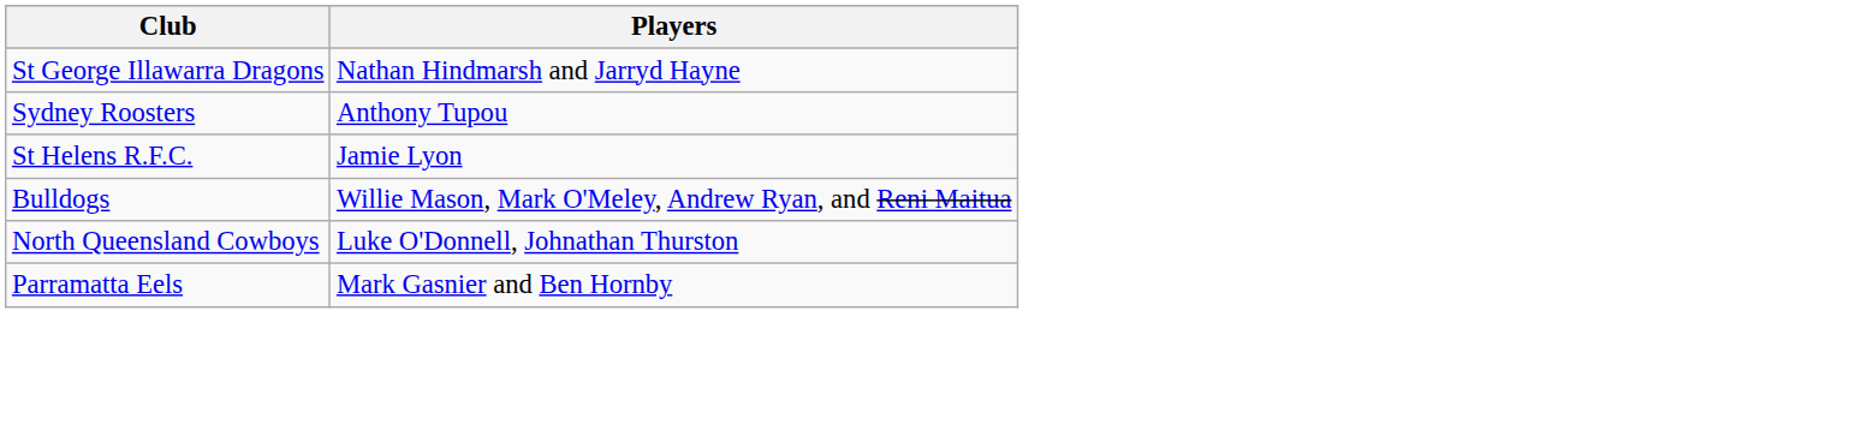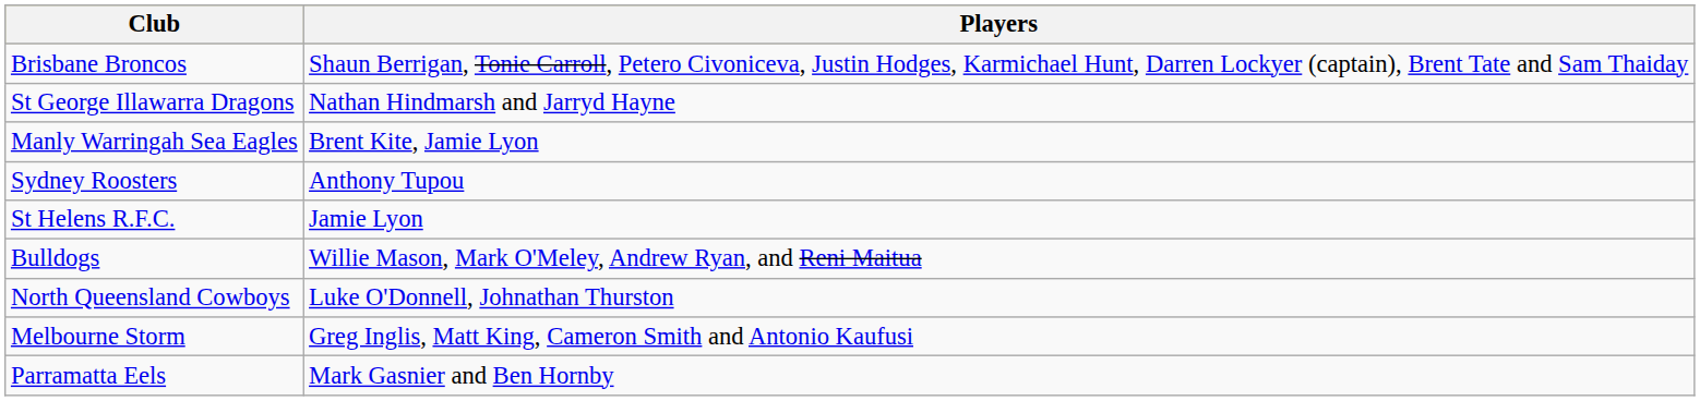+ row: Brisbane Broncos | Shaun Berrigan, Tonie Carroll, Petero Civoniceva, Justin Hodges, Karmichael Hunt, Darren Lockyer (captain), Brent Tate and Sam Thaiday
+ row: Manly Warringah Sea Eagles | Brent Kite, Jamie Lyon
+ row: Melbourne Storm | Greg Inglis, Matt King, Cameron Smith and Antonio Kaufusi
